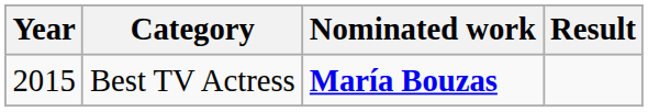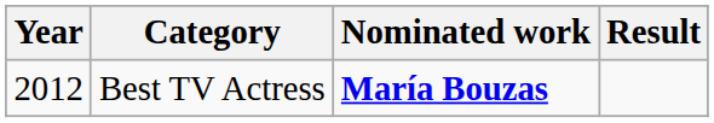Best TV Actress | Year: 2015 -> 2012
